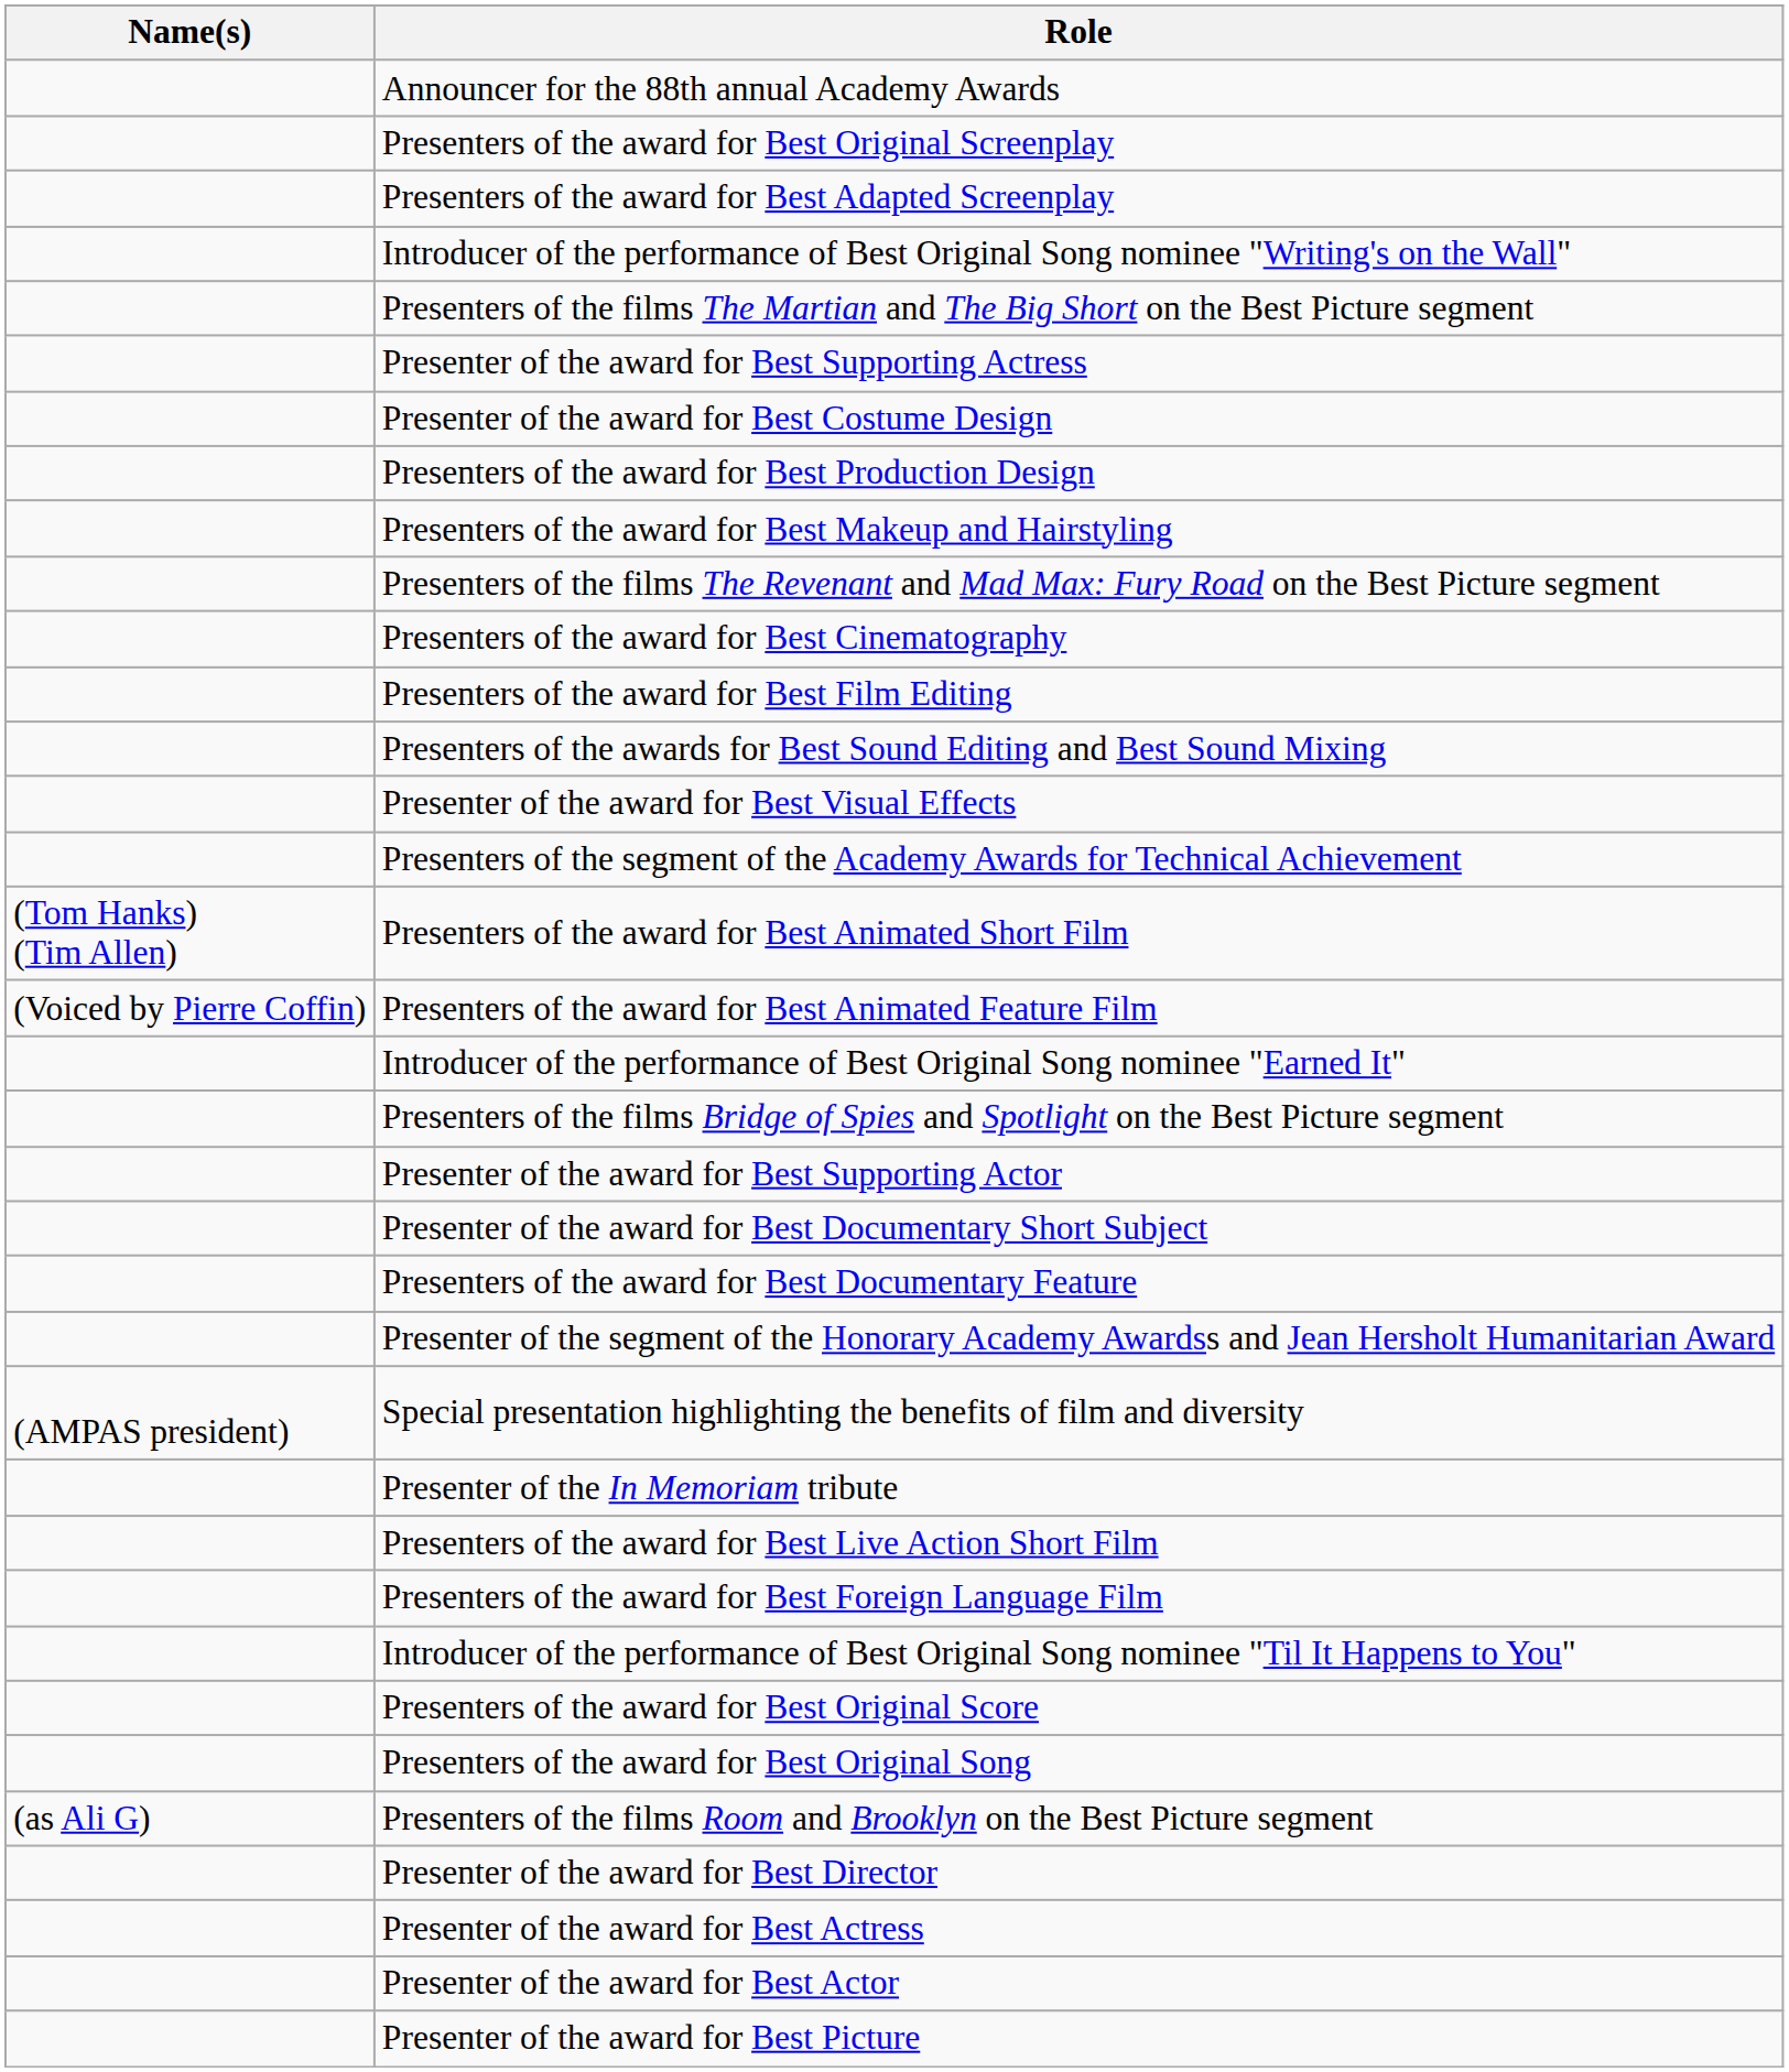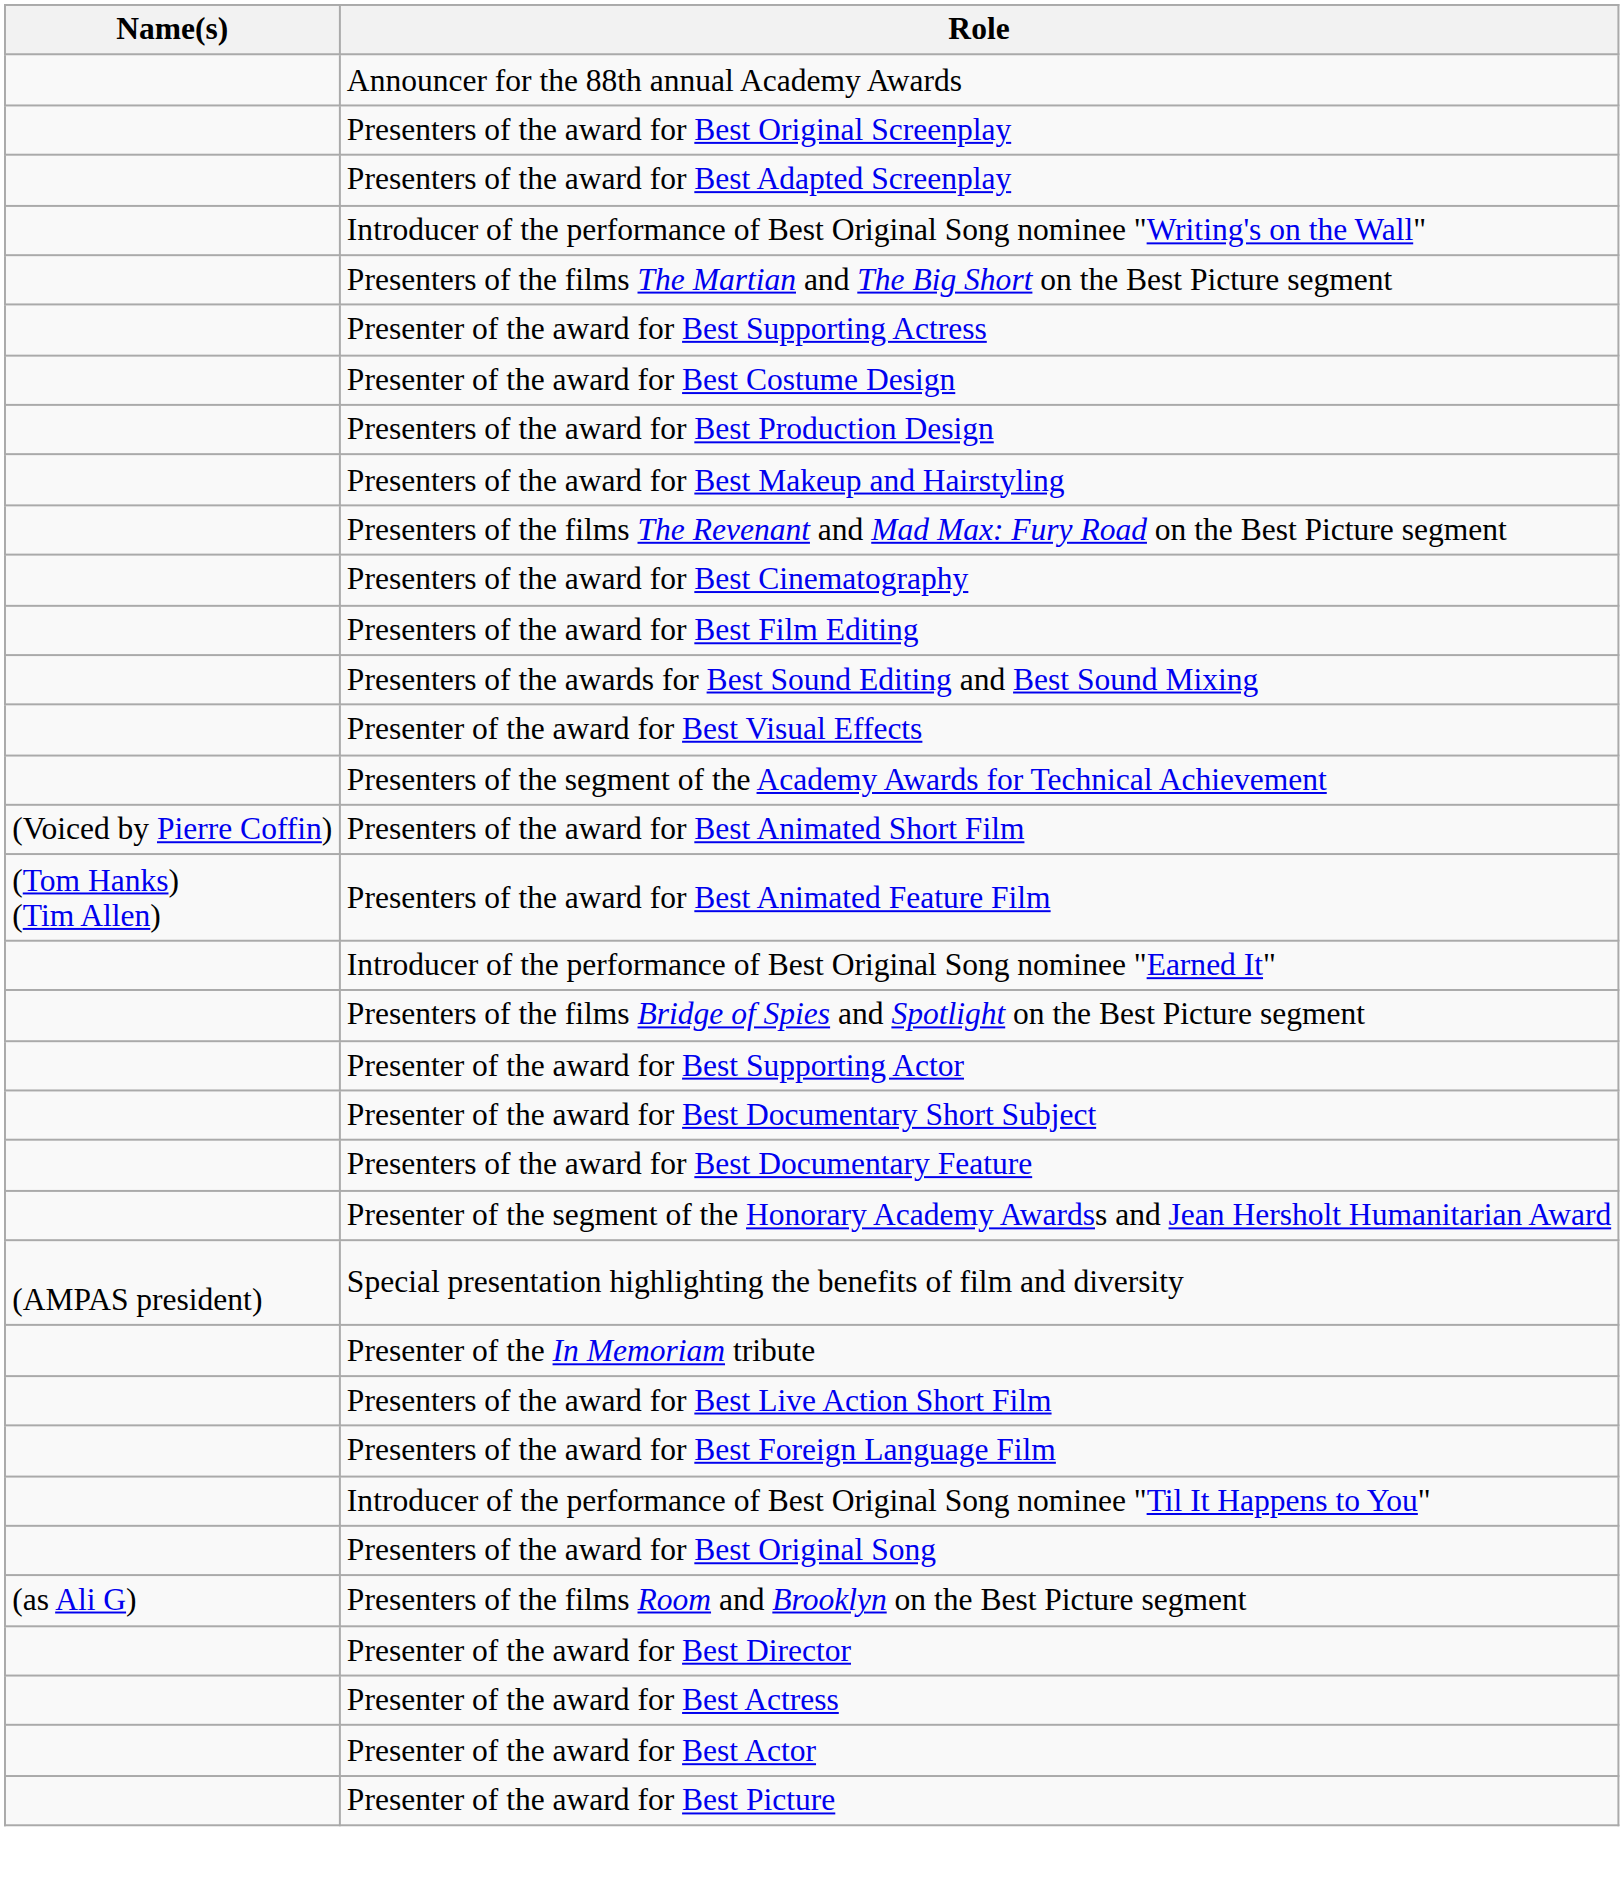Presenters of the award for Best Animated Short Film | Name(s): (Tom Hanks) (Tim Allen) -> (Voiced by Pierre Coffin)
Presenters of the award for Best Animated Feature Film | Name(s): (Voiced by Pierre Coffin) -> (Tom Hanks) (Tim Allen)
- row: Presenters of the award for Best Original Score
